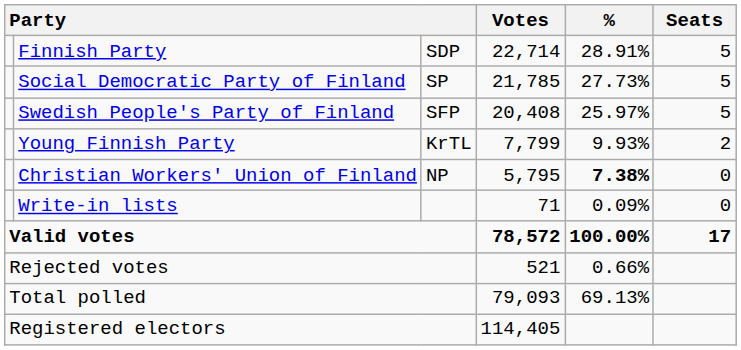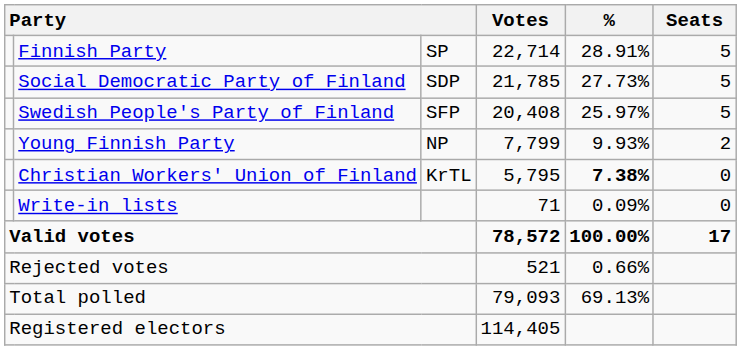Finnish Party | column 3: SDP -> SP
Social Democratic Party of Finland | column 3: SP -> SDP
Young Finnish Party | column 3: KrTL -> NP
Christian Workers' Union of Finland | column 3: NP -> KrTL
